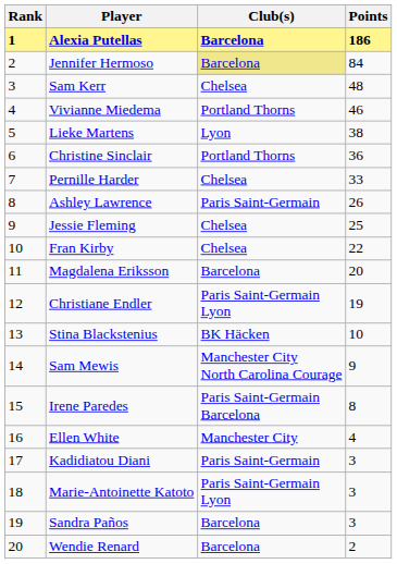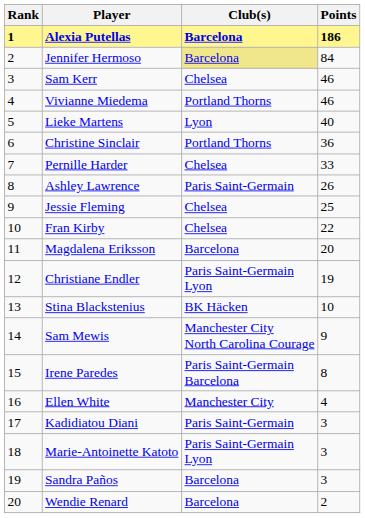Sam Kerr | Points: 48 -> 46
Lieke Martens | Points: 38 -> 40
